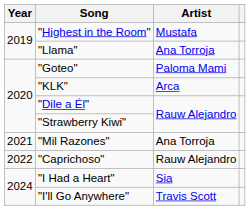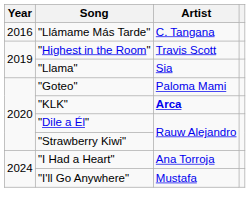+ row: 2016 | "Llámame Más Tarde" | C. Tangana
"Highest in the Room" | Artist: Mustafa -> Travis Scott
"Llama" | Artist: Ana Torroja -> Sia
"KLK" | Artist: normal -> bold
- row: 2021 | "Mil Razones" | Ana Torroja
- row: 2022 | "Caprichoso" | Rauw Alejandro
"I Had a Heart" | Artist: Sia -> Ana Torroja
"I'll Go Anywhere" | Artist: Travis Scott -> Mustafa
